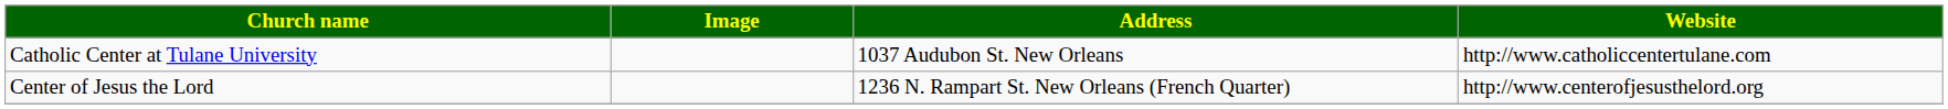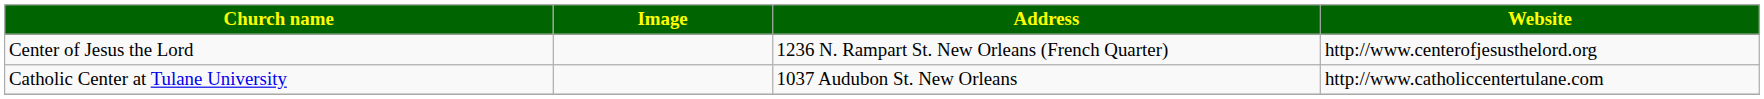rows swapped: Center of Jesus the Lord <-> Catholic Center at Tulane University
